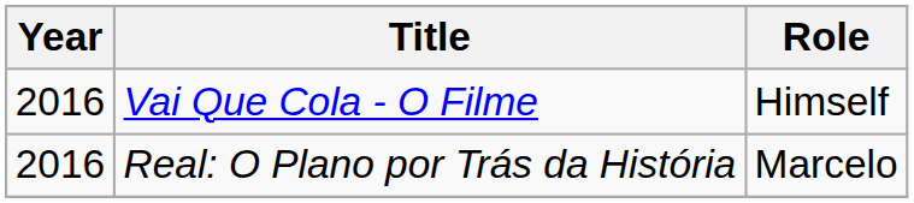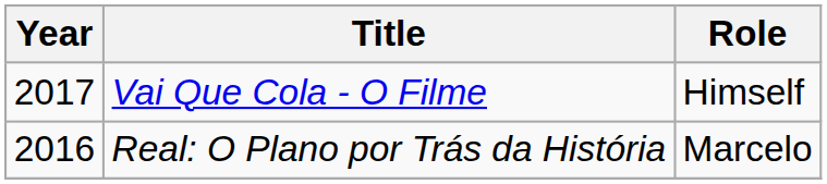Vai Que Cola - O Filme | Year: 2016 -> 2017
